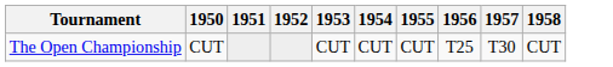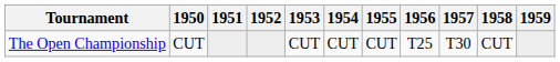+ column: 1959
